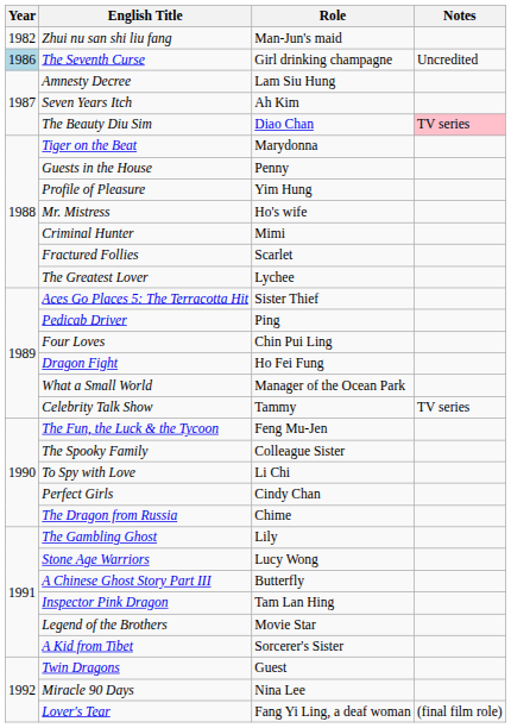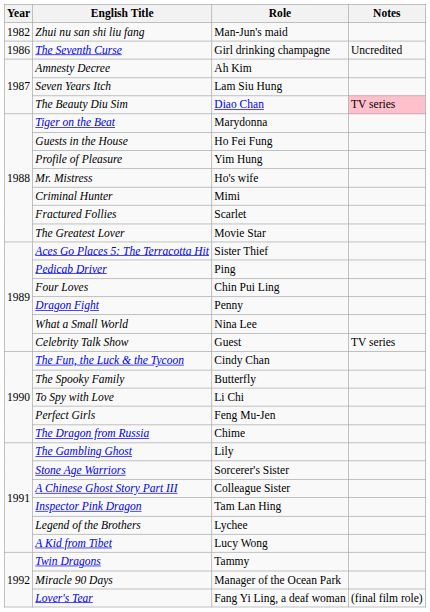The Seventh Curse | Year: lightblue background -> no background
Amnesty Decree | Role: Lam Siu Hung -> Ah Kim
Seven Years Itch | Role: Ah Kim -> Lam Siu Hung
Guests in the House | Role: Penny -> Ho Fei Fung
The Greatest Lover | Role: Lychee -> Movie Star
Dragon Fight | Role: Ho Fei Fung -> Penny
What a Small World | Role: Manager of the Ocean Park -> Nina Lee
Celebrity Talk Show | Role: Tammy -> Guest
The Fun, the Luck & the Tycoon | Role: Feng Mu-Jen -> Cindy Chan
The Spooky Family | Role: Colleague Sister -> Butterfly
Perfect Girls | Role: Cindy Chan -> Feng Mu-Jen
Stone Age Warriors | Role: Lucy Wong -> Sorcerer's Sister
A Chinese Ghost Story Part III | Role: Butterfly -> Colleague Sister
Legend of the Brothers | Role: Movie Star -> Lychee
A Kid from Tibet | Role: Sorcerer's Sister -> Lucy Wong
Twin Dragons | Role: Guest -> Tammy
Miracle 90 Days | Role: Nina Lee -> Manager of the Ocean Park
